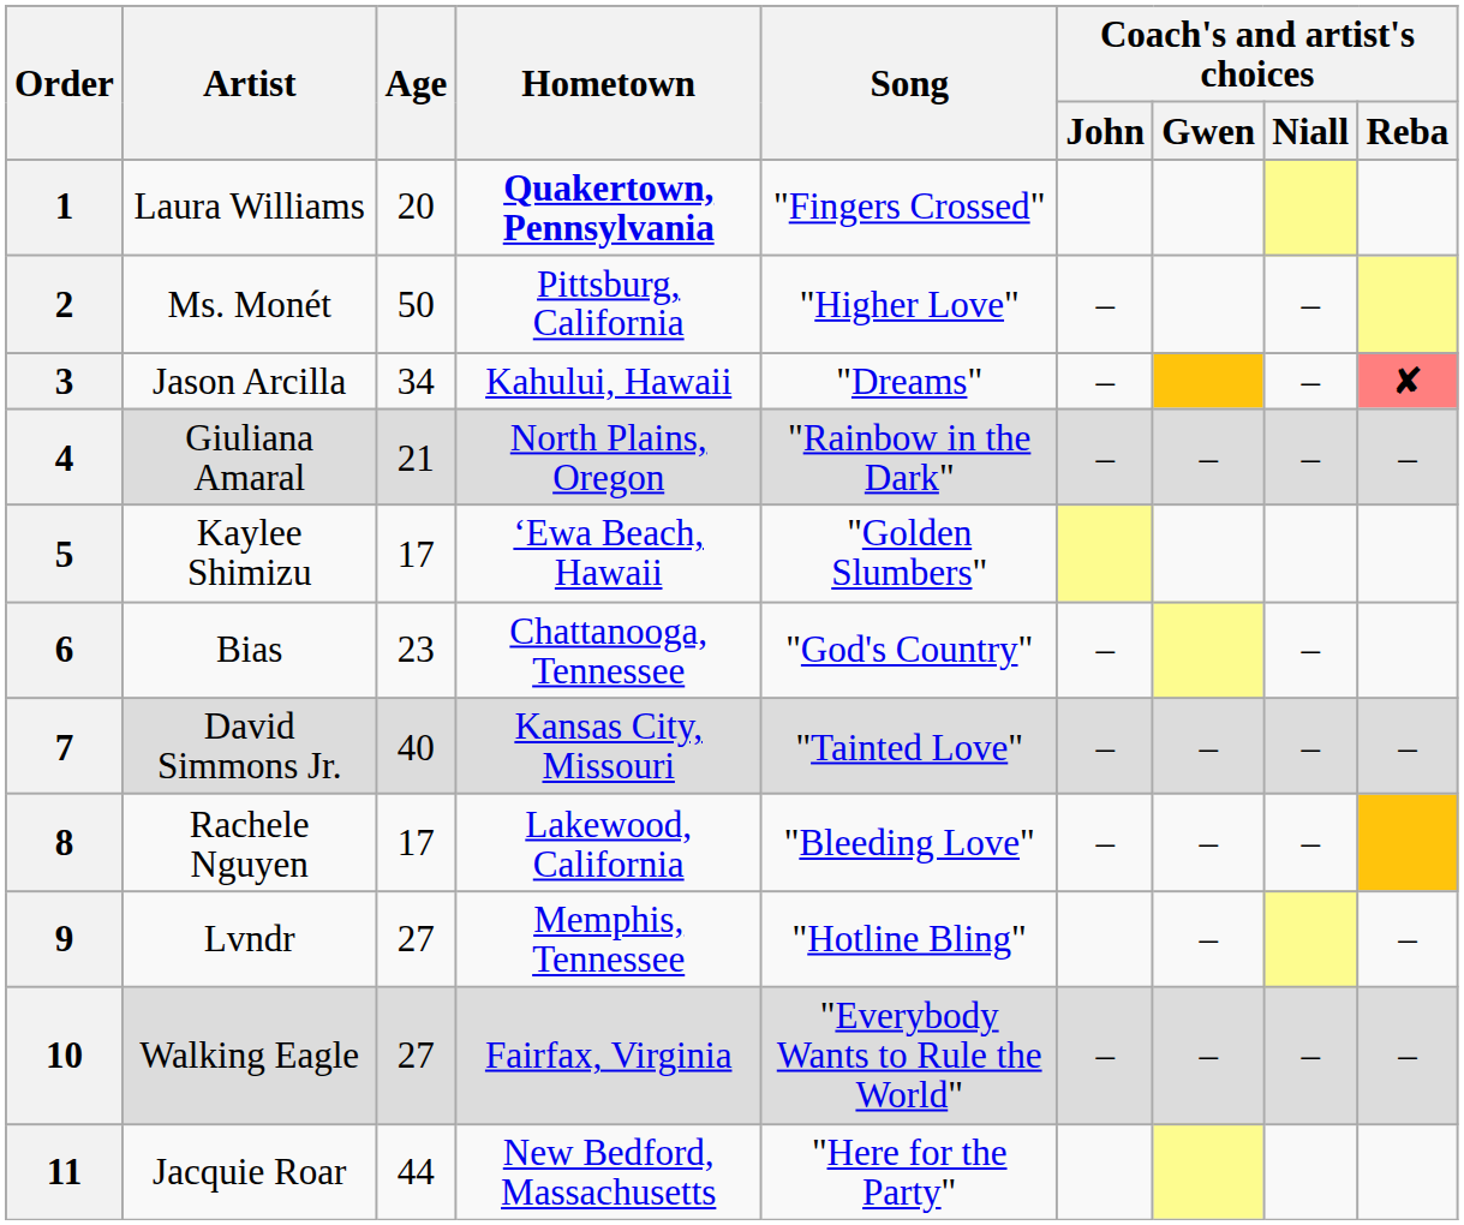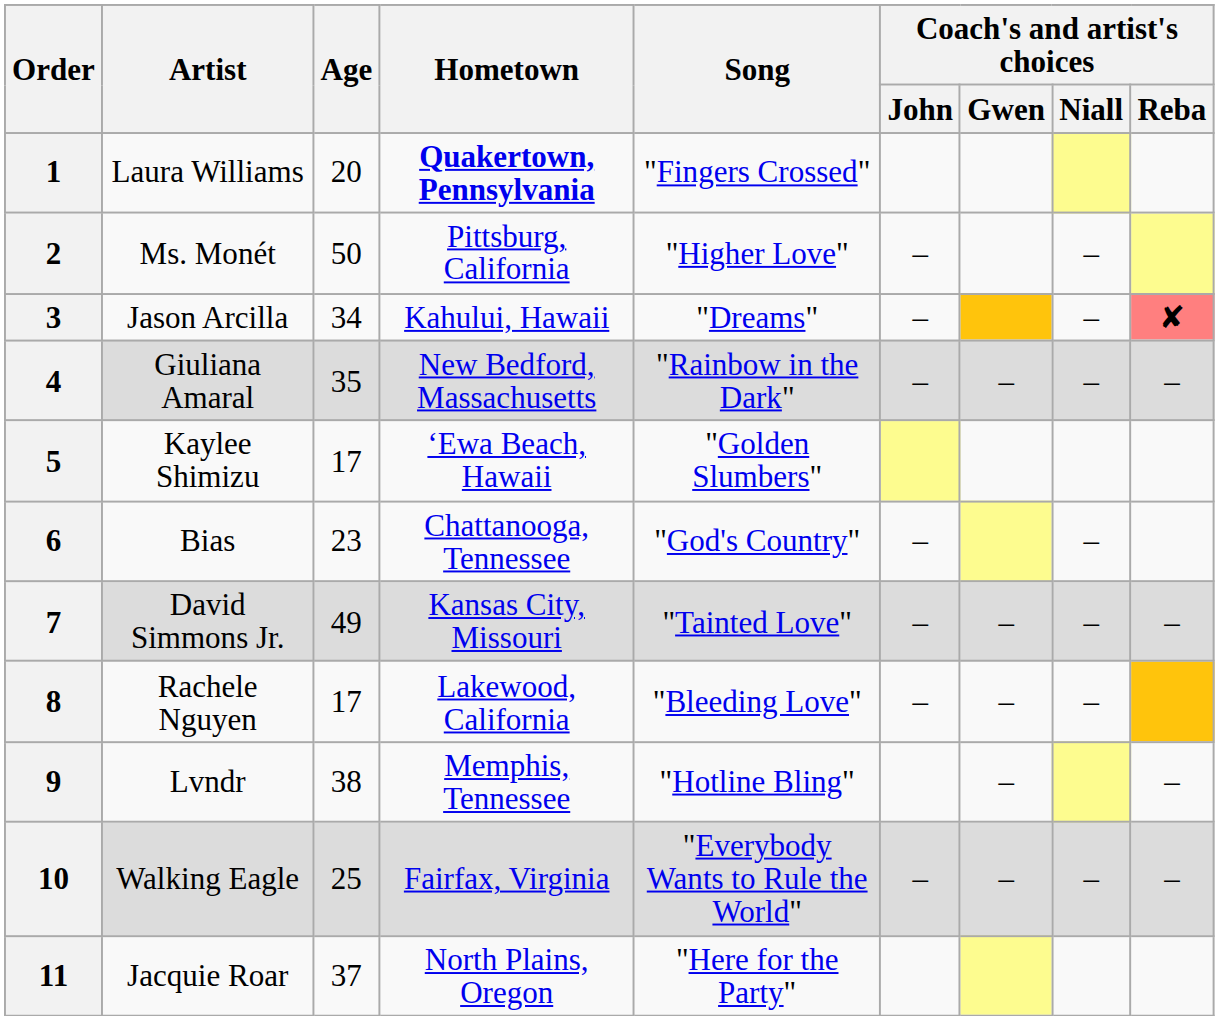4 | Age: 21 -> 35
4 | Hometown: North Plains, Oregon -> New Bedford, Massachusetts
7 | Age: 40 -> 49
9 | Age: 27 -> 38
10 | Age: 27 -> 25
11 | Age: 44 -> 37
11 | Hometown: New Bedford, Massachusetts -> North Plains, Oregon
